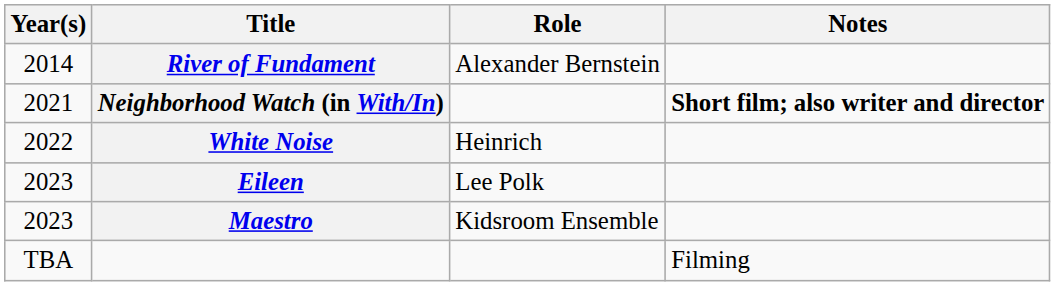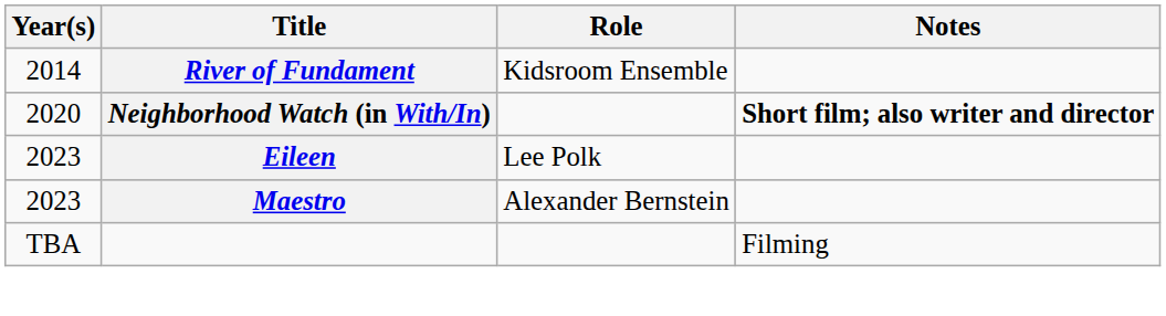River of Fundament | Role: Alexander Bernstein -> Kidsroom Ensemble
Neighborhood Watch (in With/In) | Year(s): 2021 -> 2020
- row: 2022 | White Noise | Heinrich
Maestro | Role: Kidsroom Ensemble -> Alexander Bernstein
